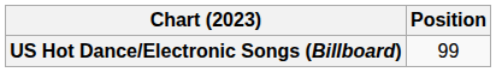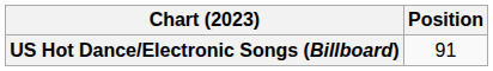US Hot Dance/Electronic Songs (Billboard) | Position: 99 -> 91
